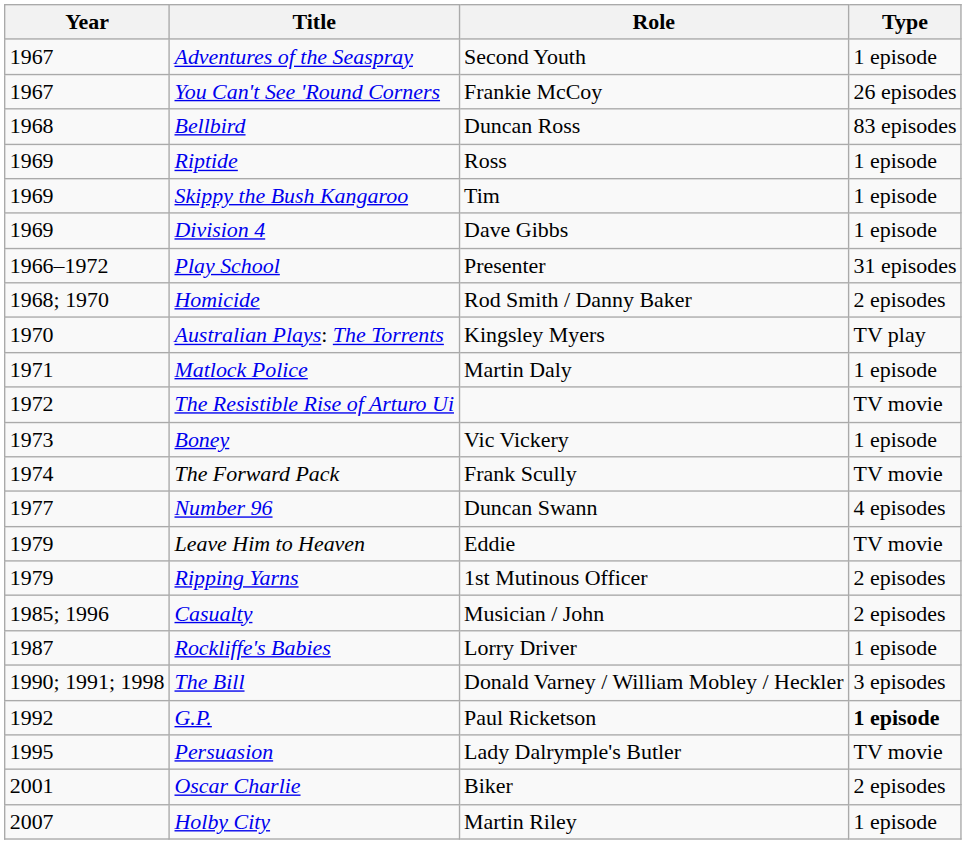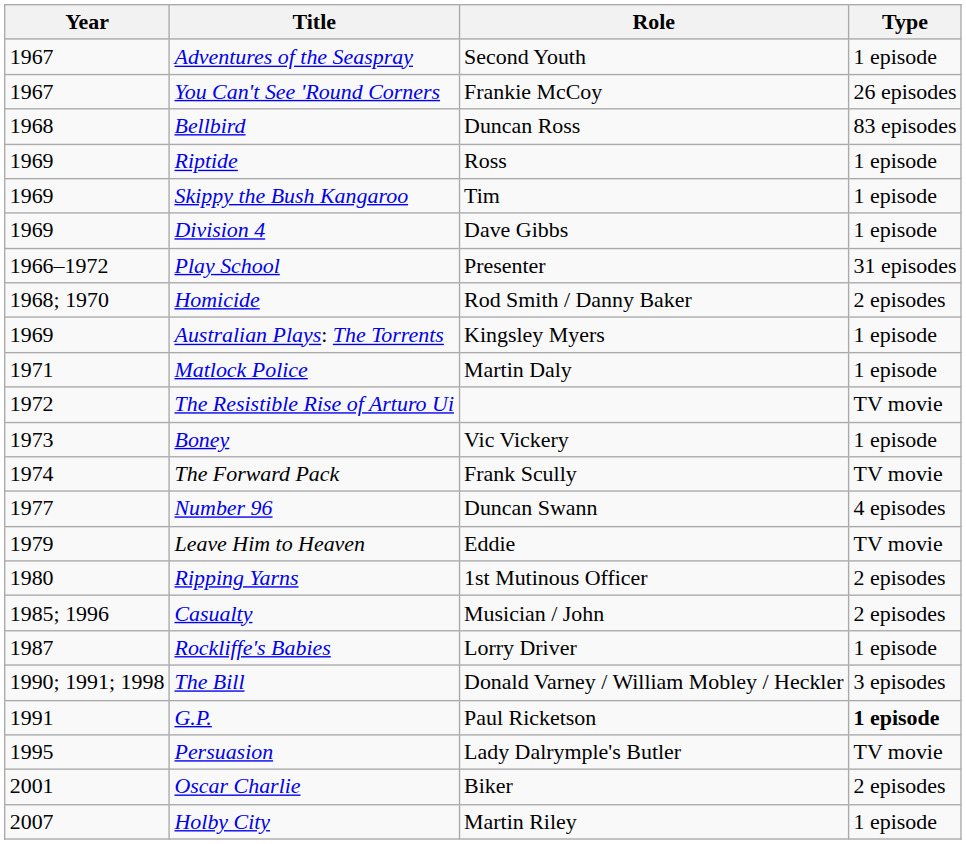Australian Plays: The Torrents | Year: 1970 -> 1969
Australian Plays: The Torrents | Type: TV play -> 1 episode
Ripping Yarns | Year: 1979 -> 1980
G.P. | Year: 1992 -> 1991
